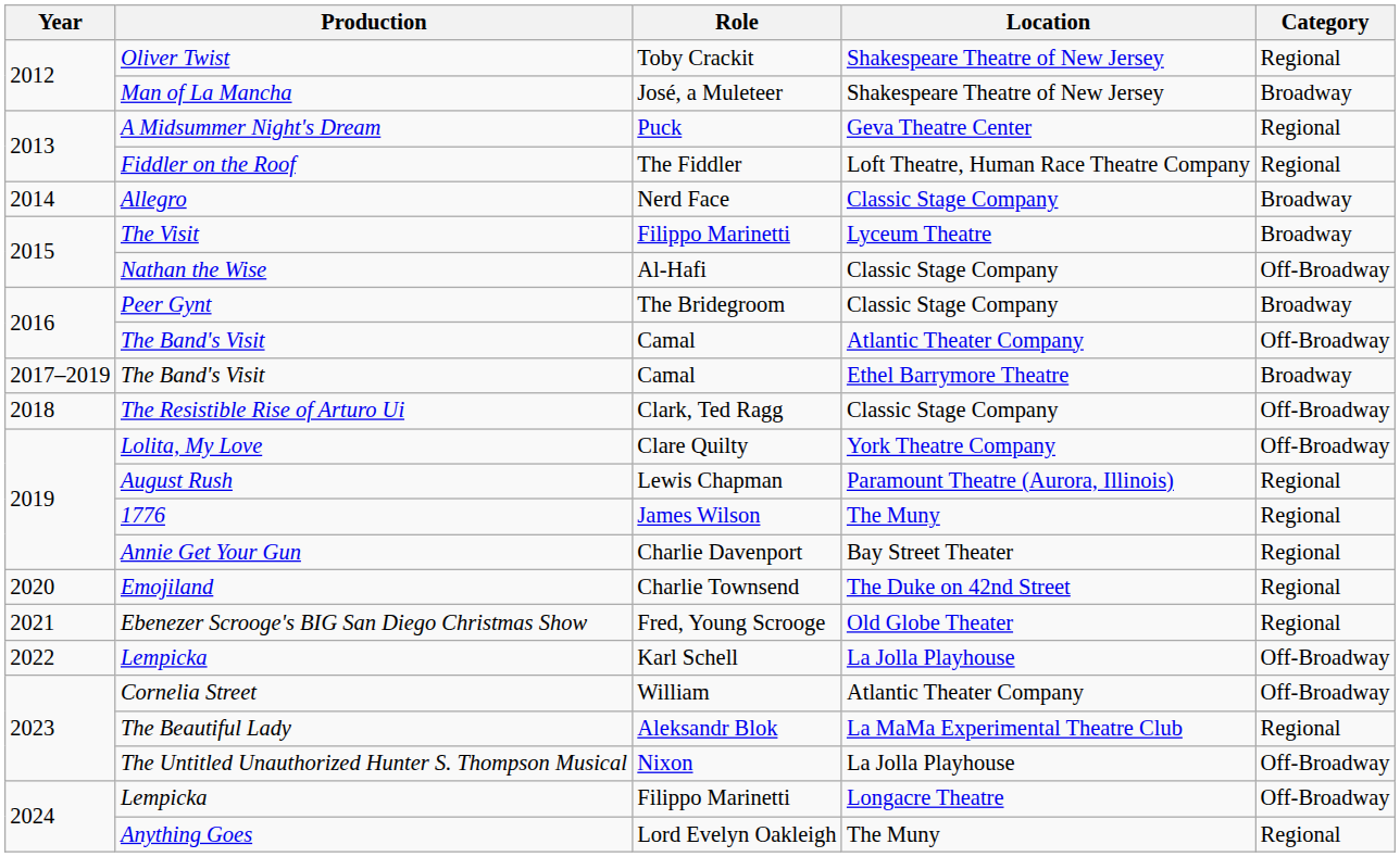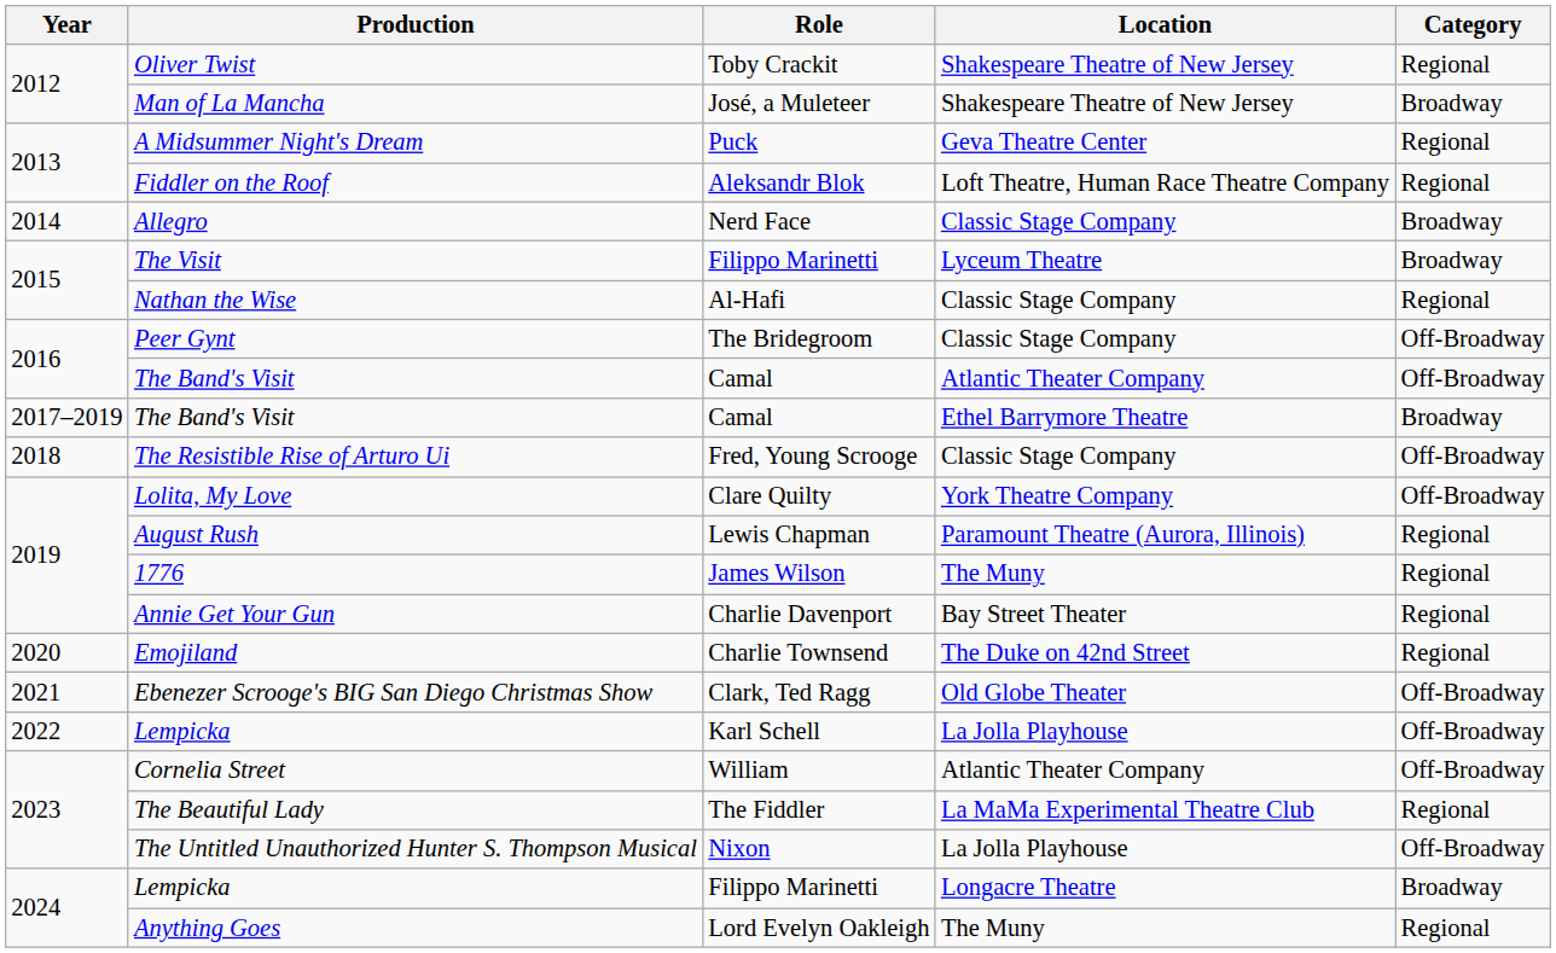Fiddler on the Roof | Role: The Fiddler -> Aleksandr Blok
Nathan the Wise | Category: Off-Broadway -> Regional
Peer Gynt | Category: Broadway -> Off-Broadway
The Resistible Rise of Arturo Ui | Role: Clark, Ted Ragg -> Fred, Young Scrooge
Ebenezer Scrooge's BIG San Diego Christmas Show | Role: Fred, Young Scrooge -> Clark, Ted Ragg
Ebenezer Scrooge's BIG San Diego Christmas Show | Category: Regional -> Off-Broadway
The Beautiful Lady | Role: Aleksandr Blok -> The Fiddler
Lempicka / Longacre Theatre | Category: Off-Broadway -> Broadway
